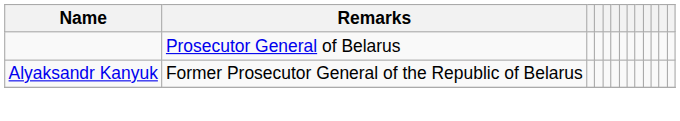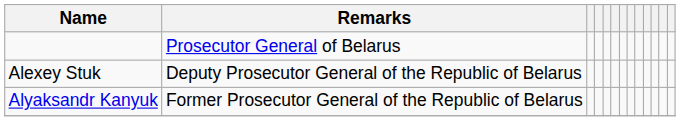+ row: Alexey Stuk | Deputy Prosecutor General of the Republic of Belarus
